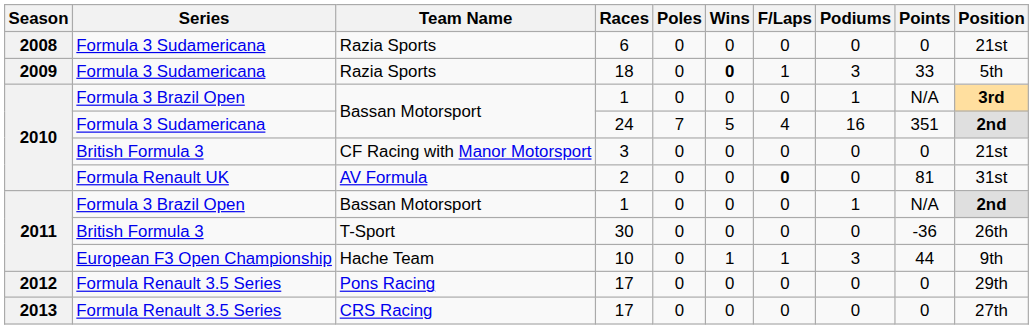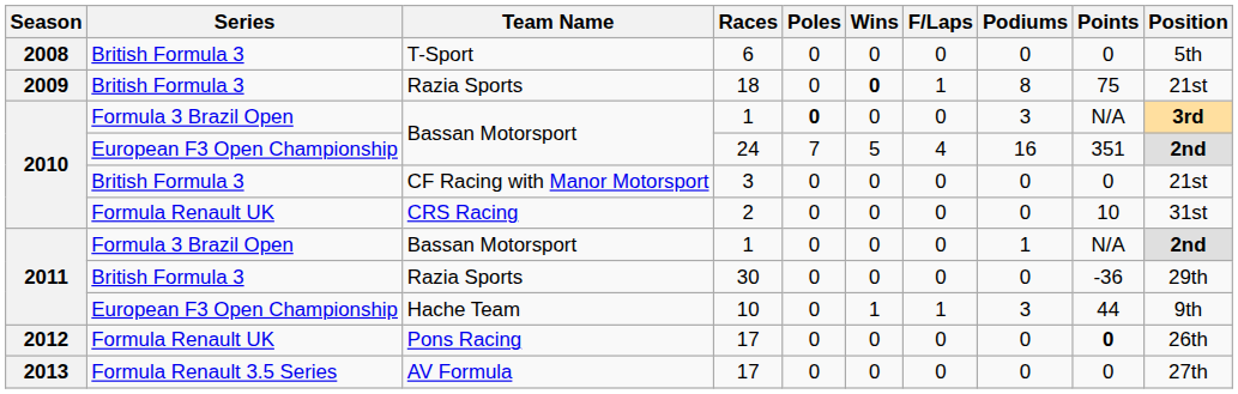6 | Series: Formula 3 Sudamericana -> British Formula 3
6 | Team Name: Razia Sports -> T-Sport
6 | Position: 21st -> 5th
18 | Series: Formula 3 Sudamericana -> British Formula 3
18 | Podiums: 3 -> 8
18 | Points: 33 -> 75
18 | Position: 5th -> 21st
2010 / 1 | Poles: normal -> bold
2010 / 1 | Podiums: 1 -> 3
24 | Series: Formula 3 Sudamericana -> European F3 Open Championship
2 | Team Name: AV Formula -> CRS Racing
2 | F/Laps: bold -> normal
2 | Points: 81 -> 10
30 | Team Name: T-Sport -> Razia Sports
30 | Position: 26th -> 29th
2012 / 17 | Series: Formula Renault 3.5 Series -> Formula Renault UK
2012 / 17 | Points: normal -> bold
2012 / 17 | Position: 29th -> 26th
2013 / 17 | Team Name: CRS Racing -> AV Formula
